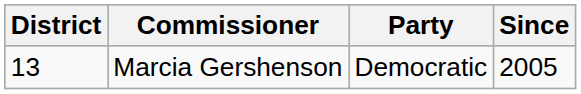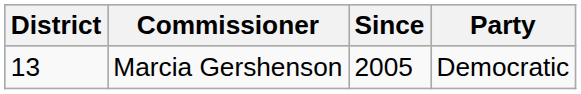columns swapped: Party <-> Since
